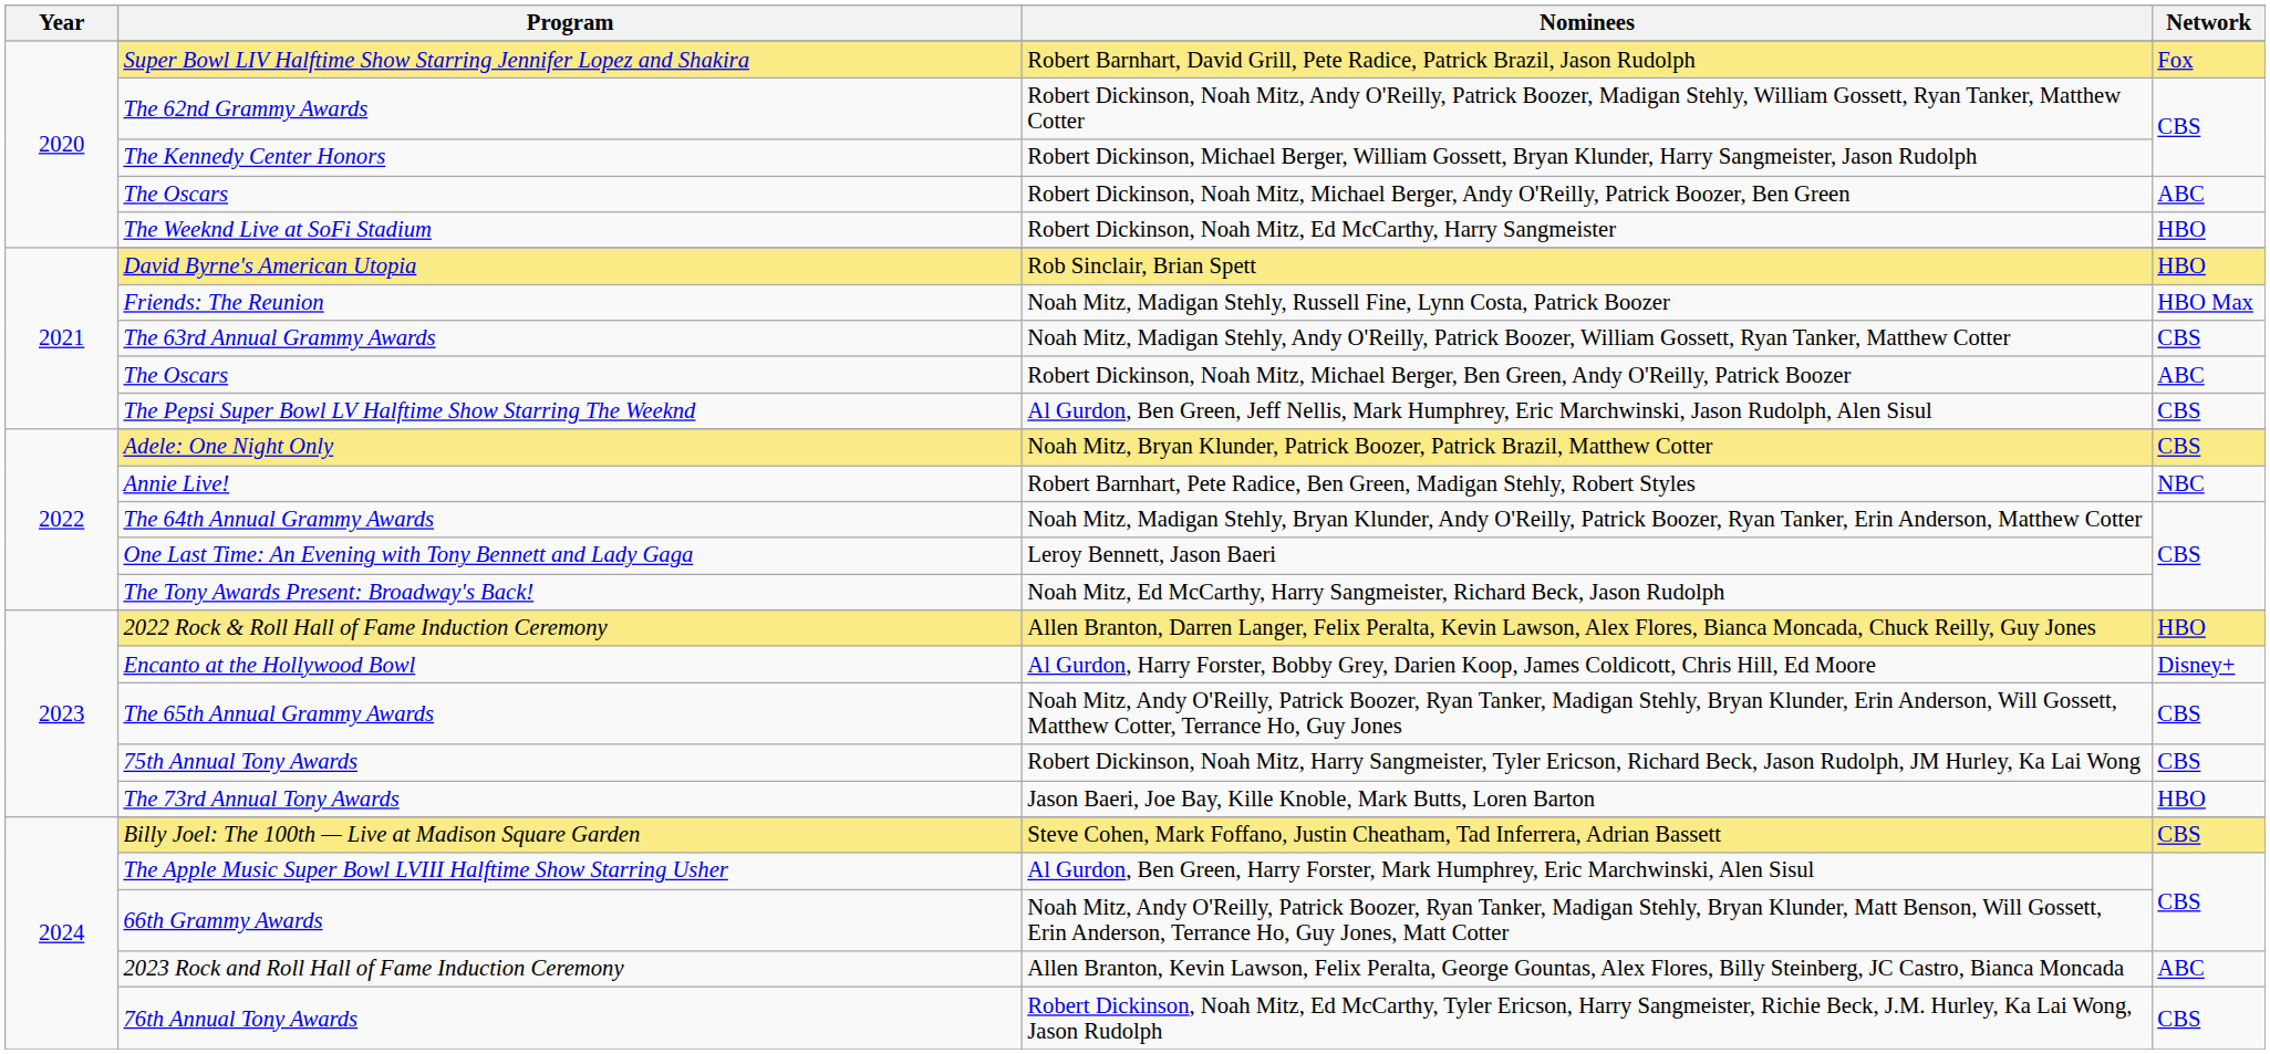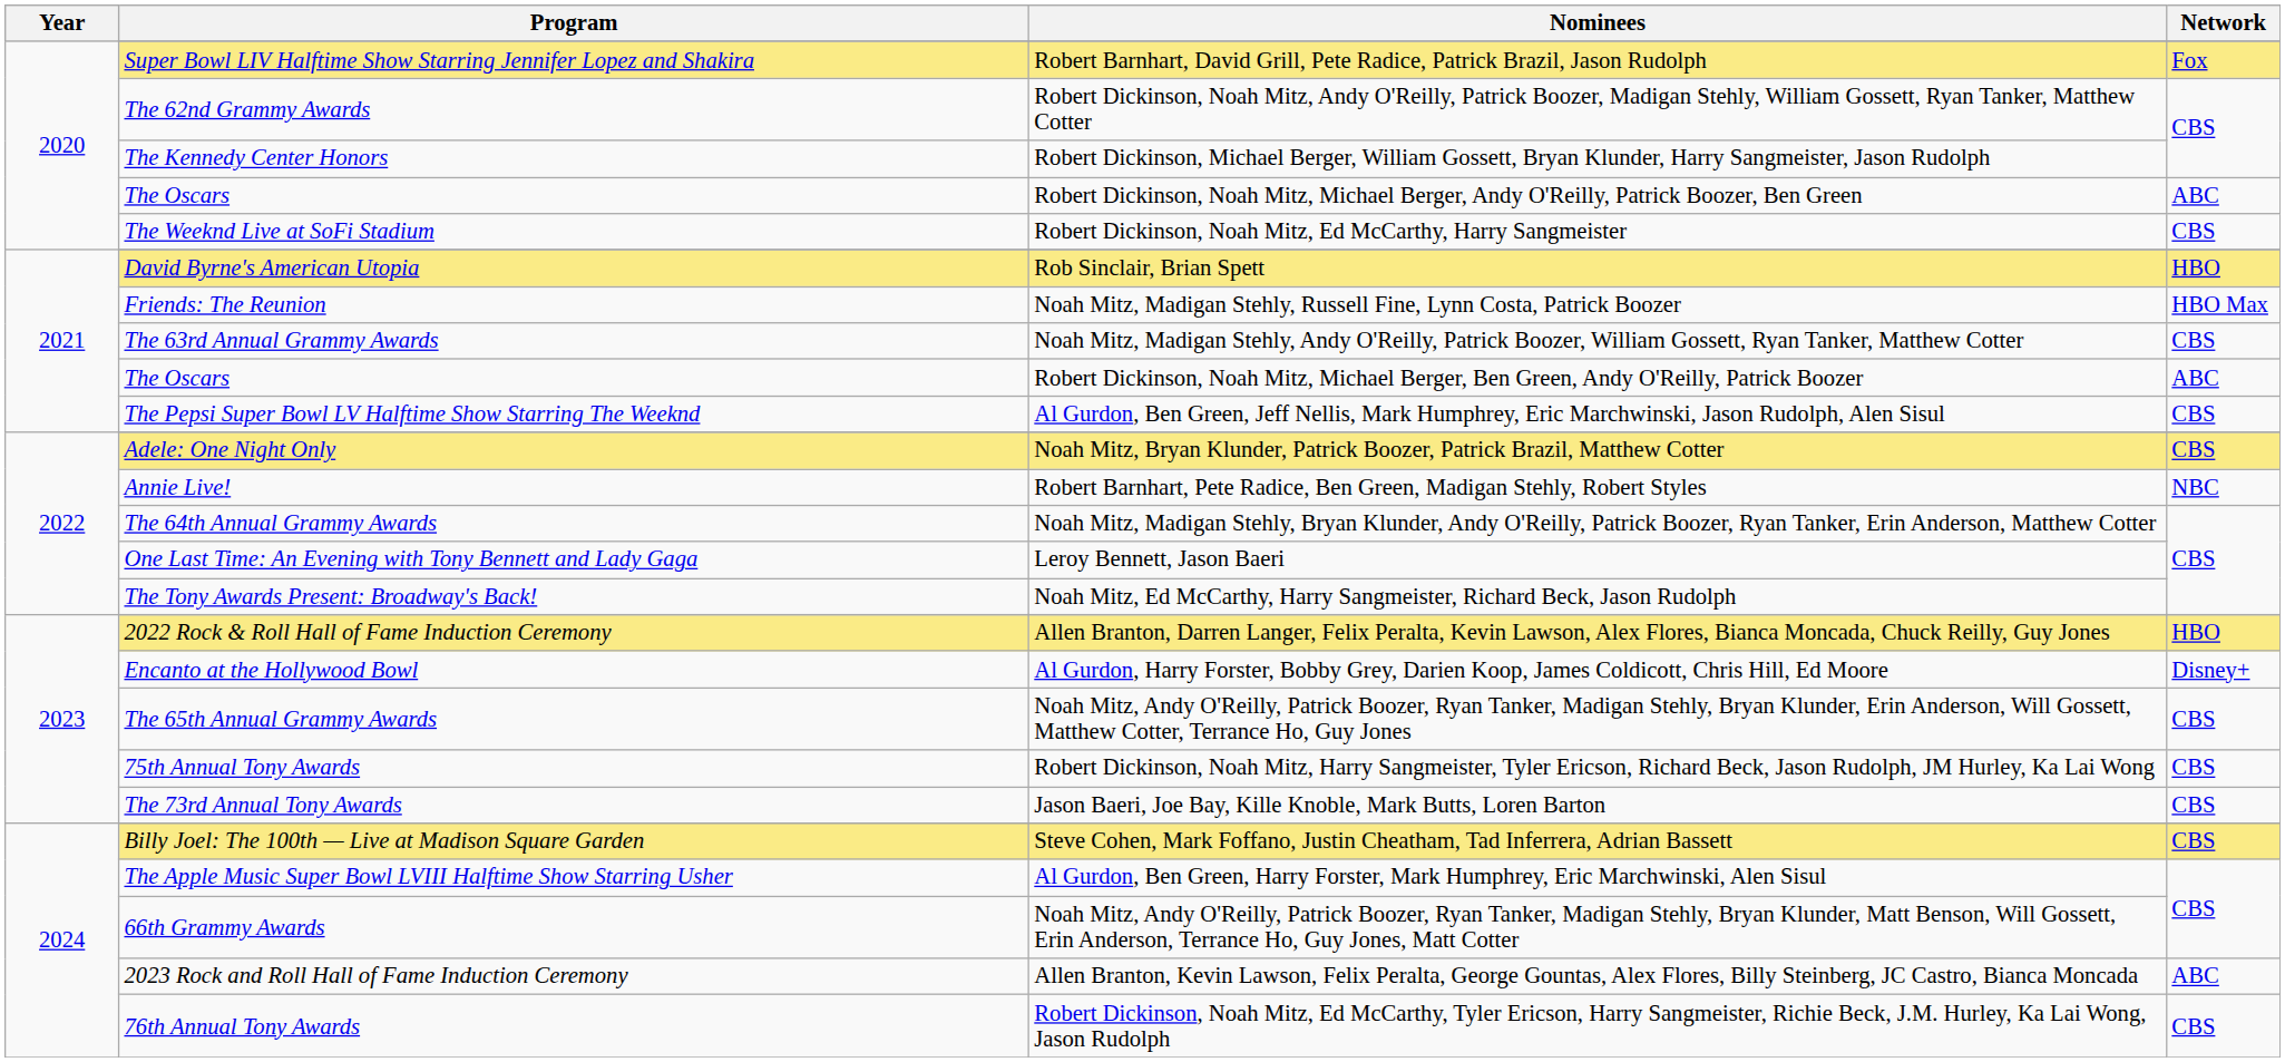Robert Dickinson, Noah Mitz, Ed McCarthy, Harry Sangmeister | Network: HBO -> CBS
Jason Baeri, Joe Bay, Kille Knoble, Mark Butts, Loren Barton | Network: HBO -> CBS
